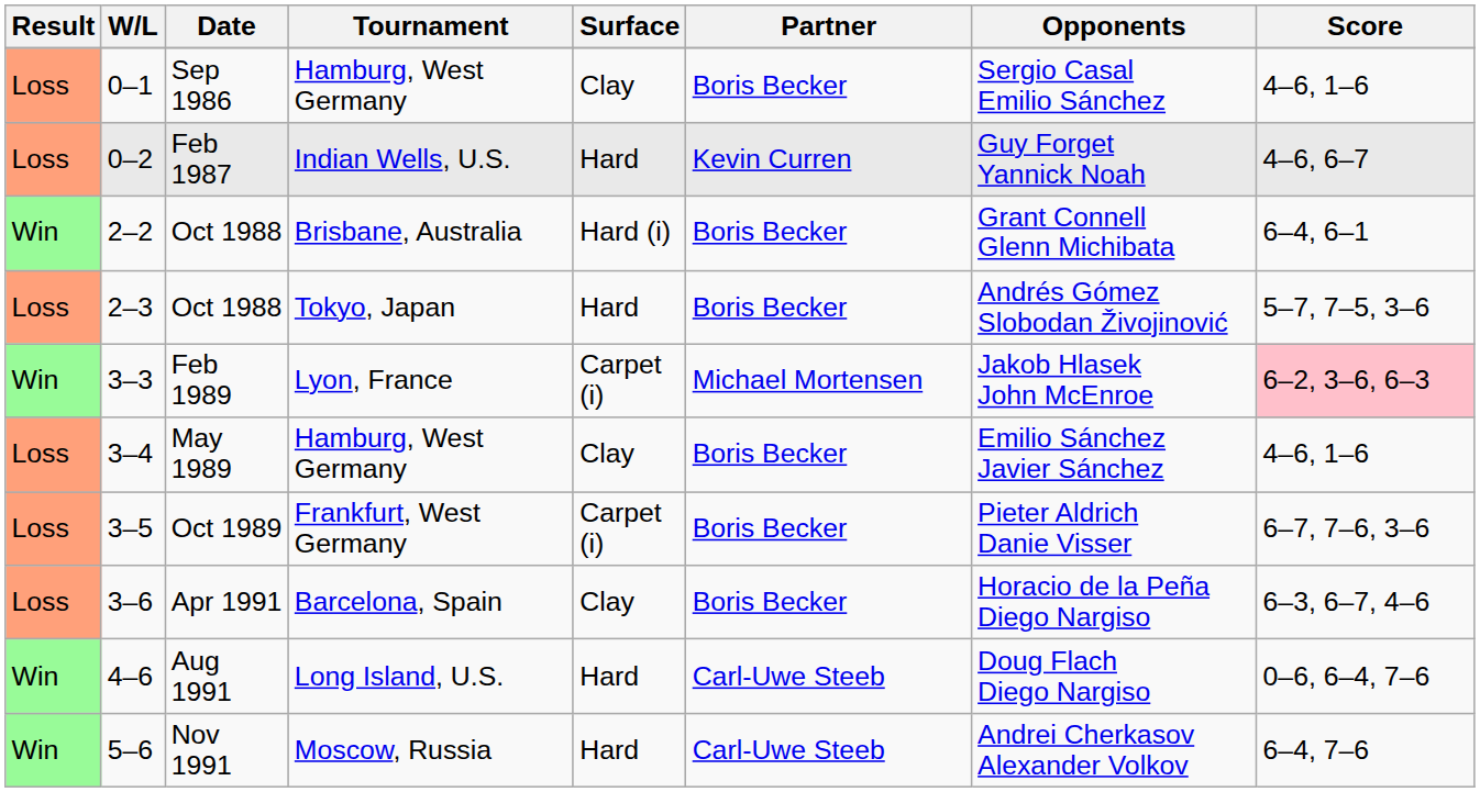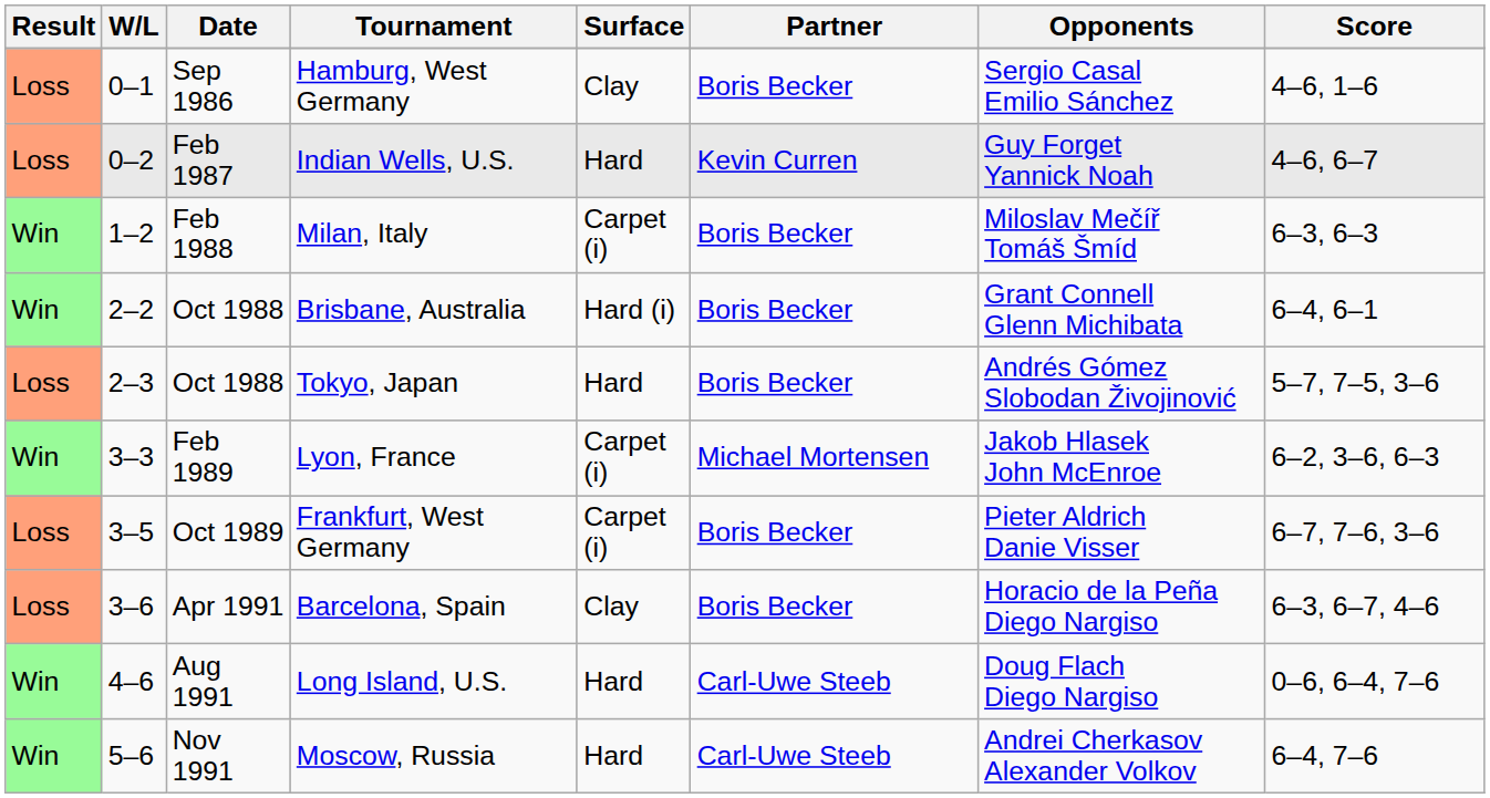+ row: Win | 1–2 | Feb 1988 | Milan, Italy | Carpet (i) | Boris Becker | Miloslav Mečíř Tomáš Šmíd | 6–3, 6–3
Feb 1989 | Score: pink background -> no background
- row: Loss | 3–4 | May 1989 | Hamburg, West Germany | Clay | Boris Becker | Emilio Sánchez Javier Sánchez | 4–6, 1–6
